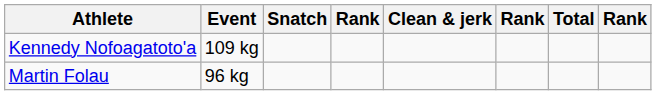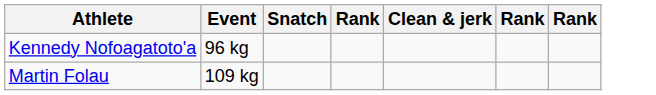- column: Total
Kennedy Nofoagatoto'a | Event: 109 kg -> 96 kg
Martin Folau | Event: 96 kg -> 109 kg
